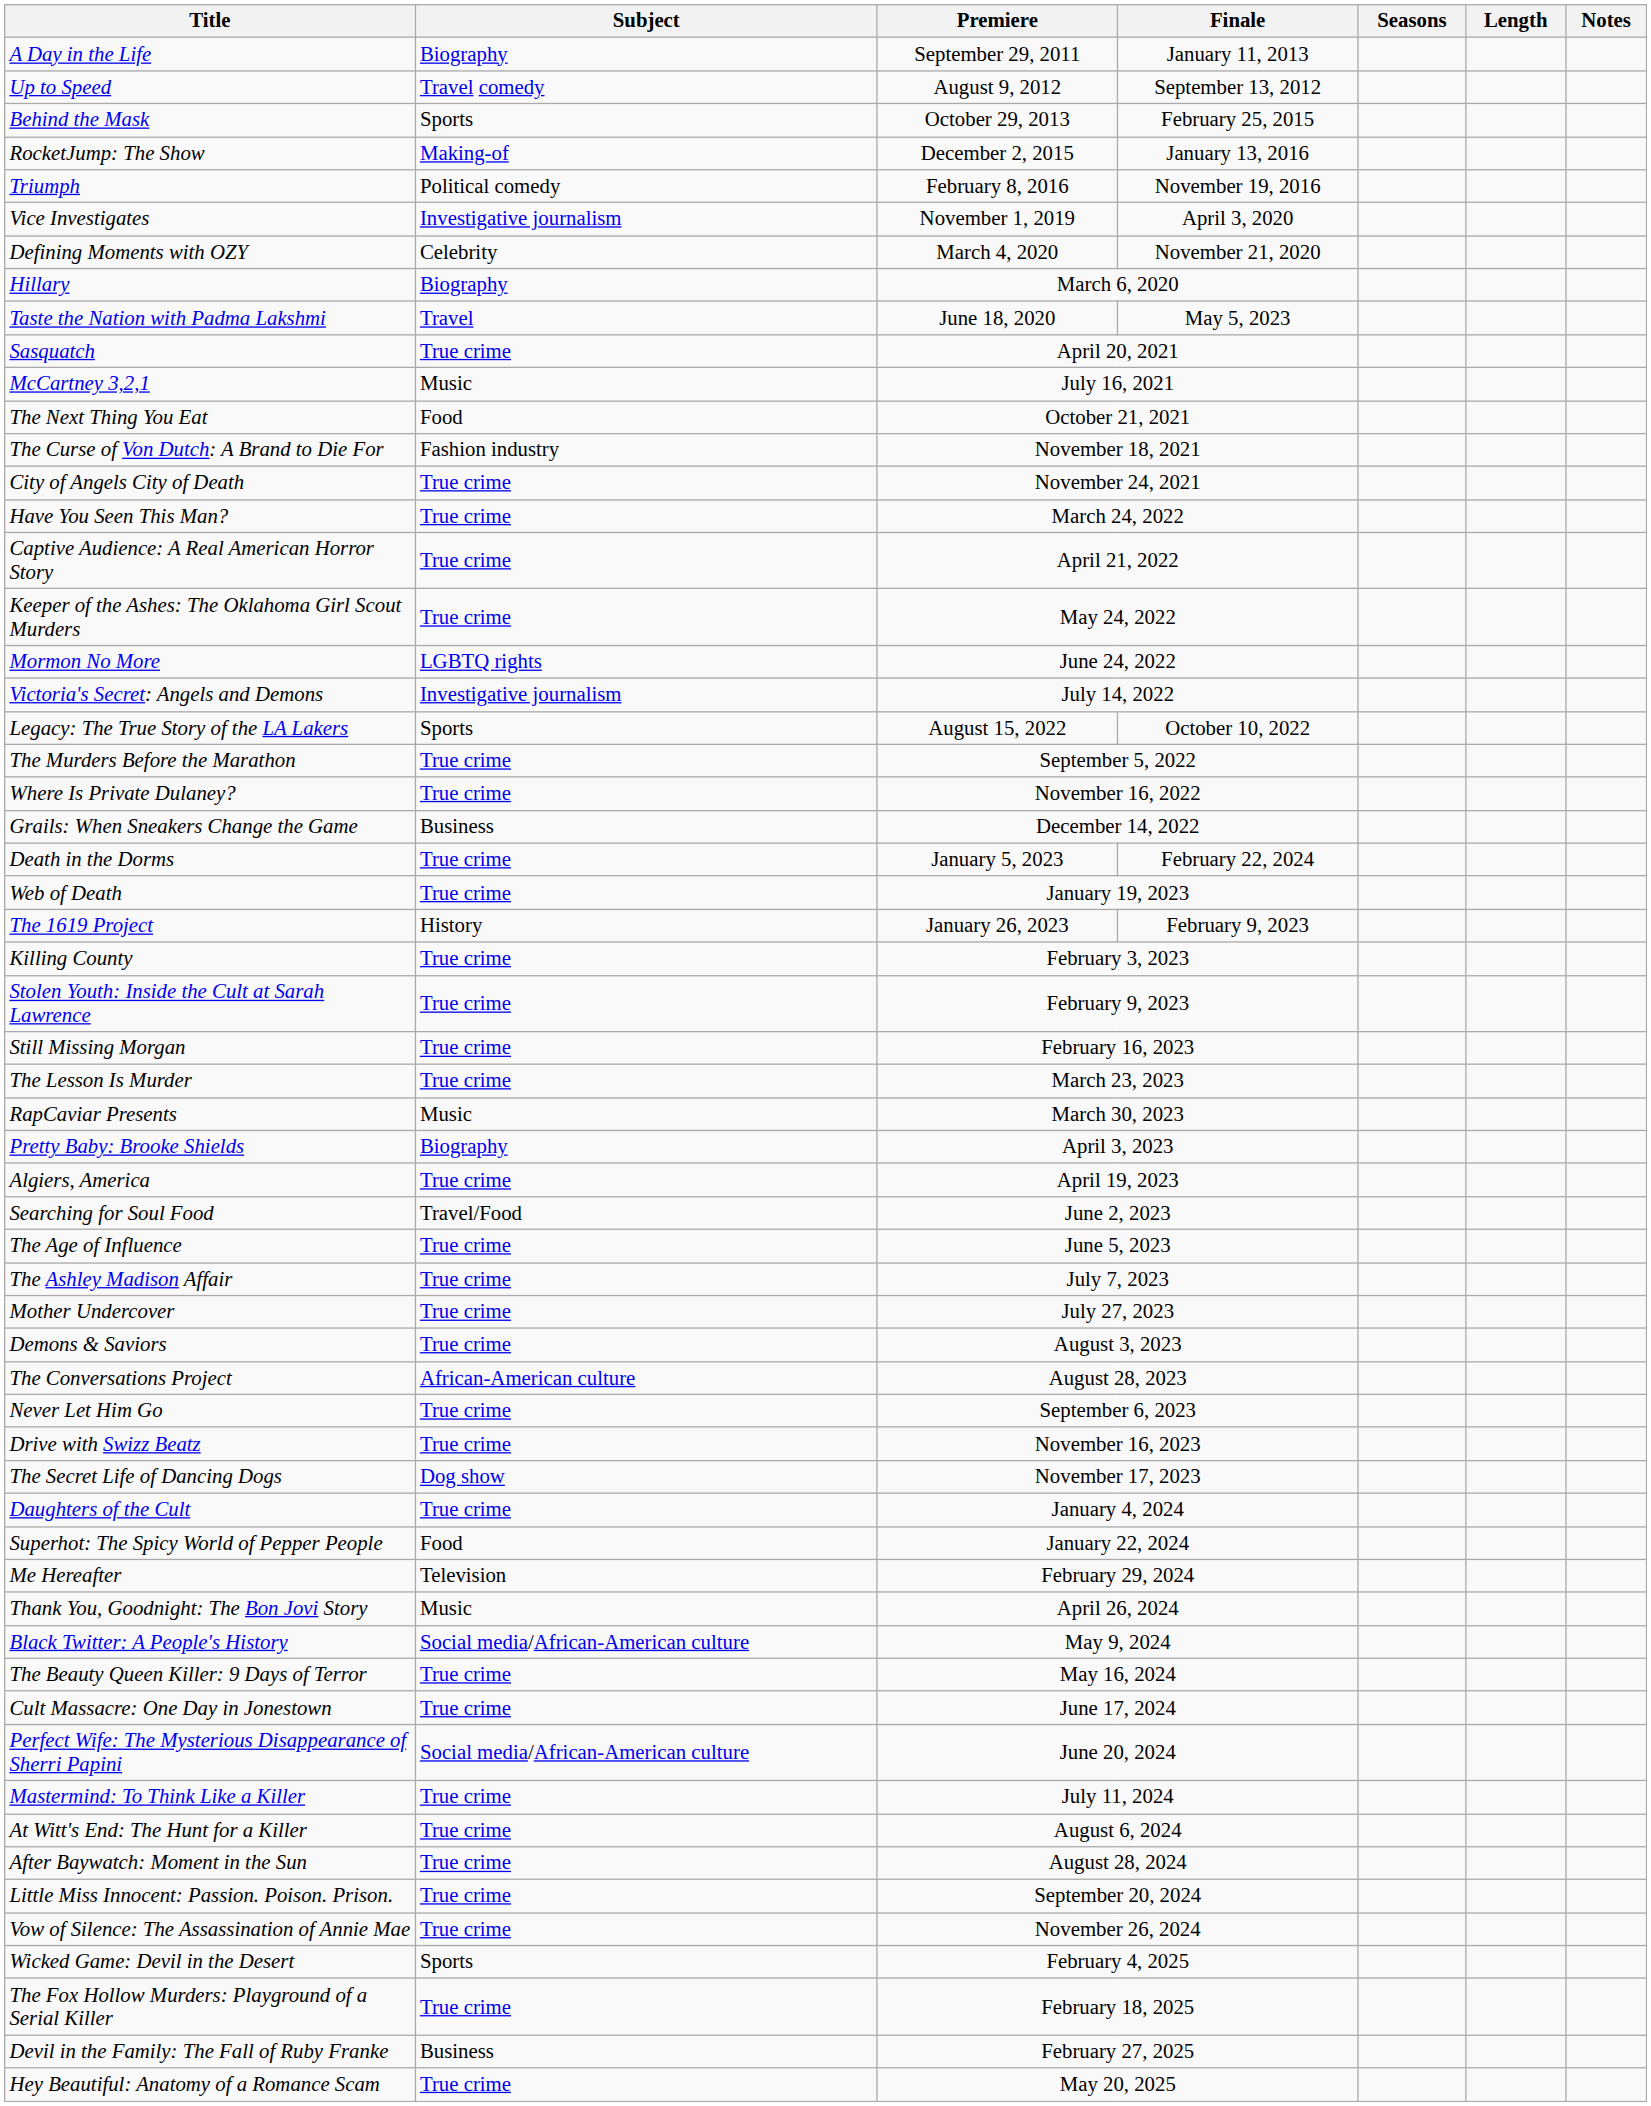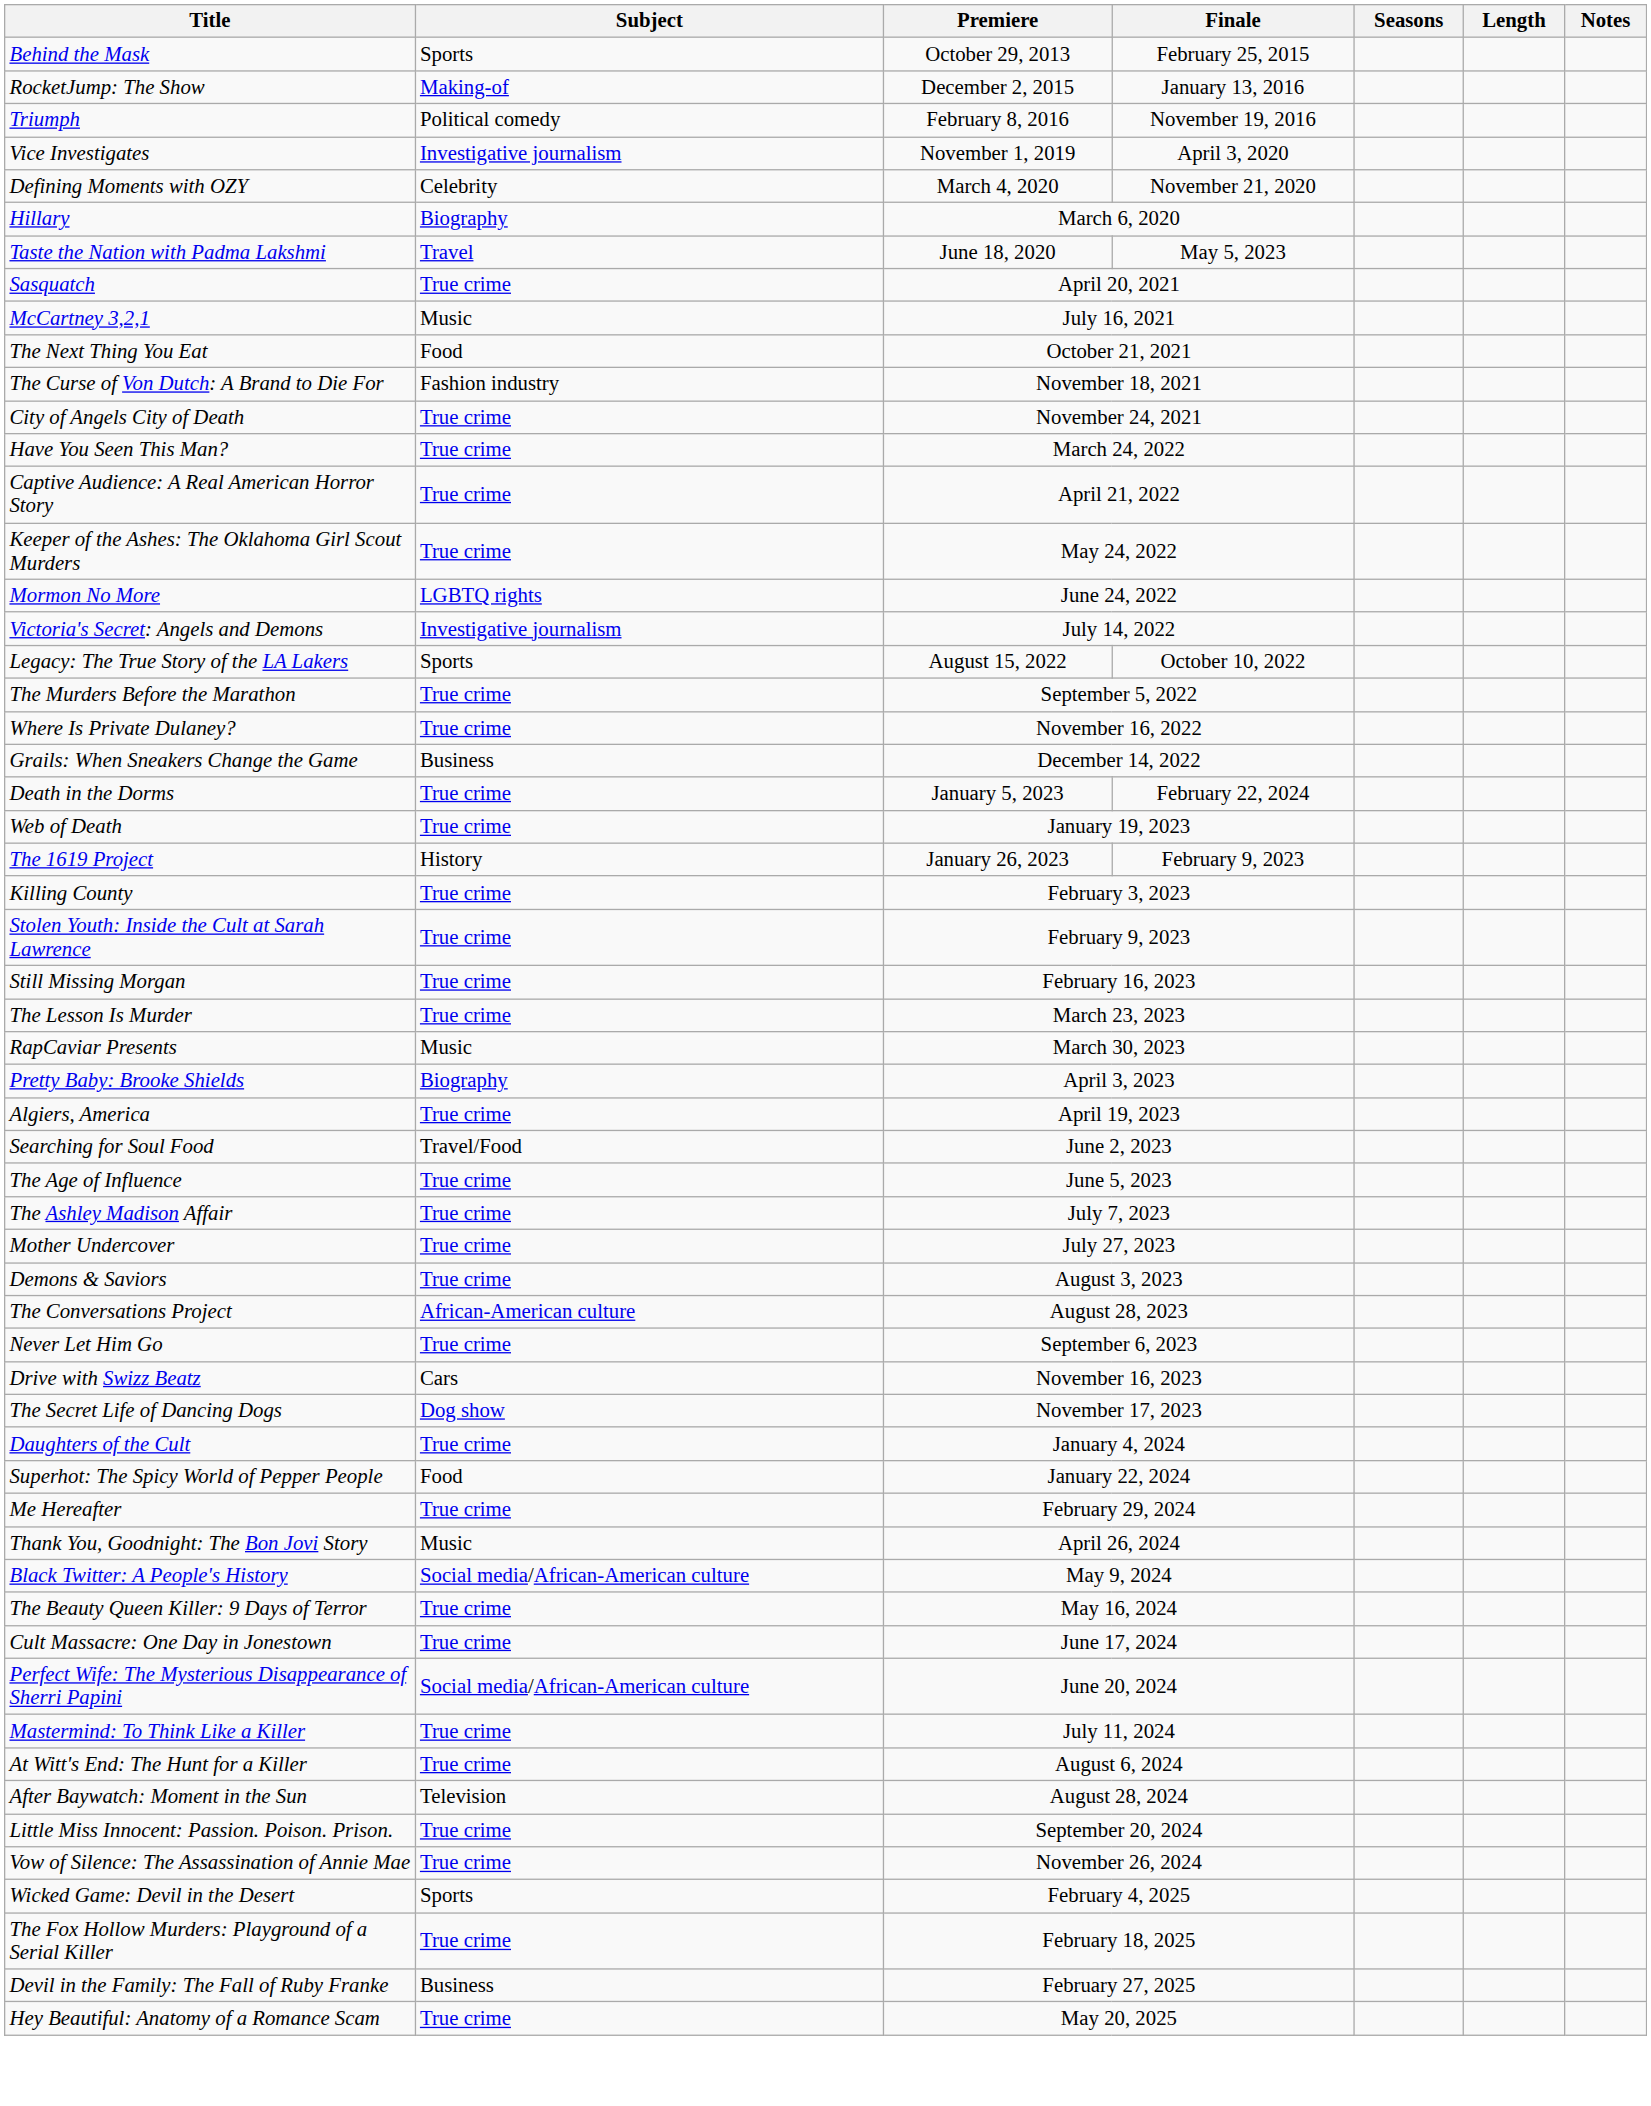- row: A Day in the Life | Biography | September 29, 2011 | January 11, 2013
- row: Up to Speed | Travel comedy | August 9, 2012 | September 13, 2012
Drive with Swizz Beatz | Subject: True crime -> Cars
Me Hereafter | Subject: Television -> True crime
After Baywatch: Moment in the Sun | Subject: True crime -> Television
